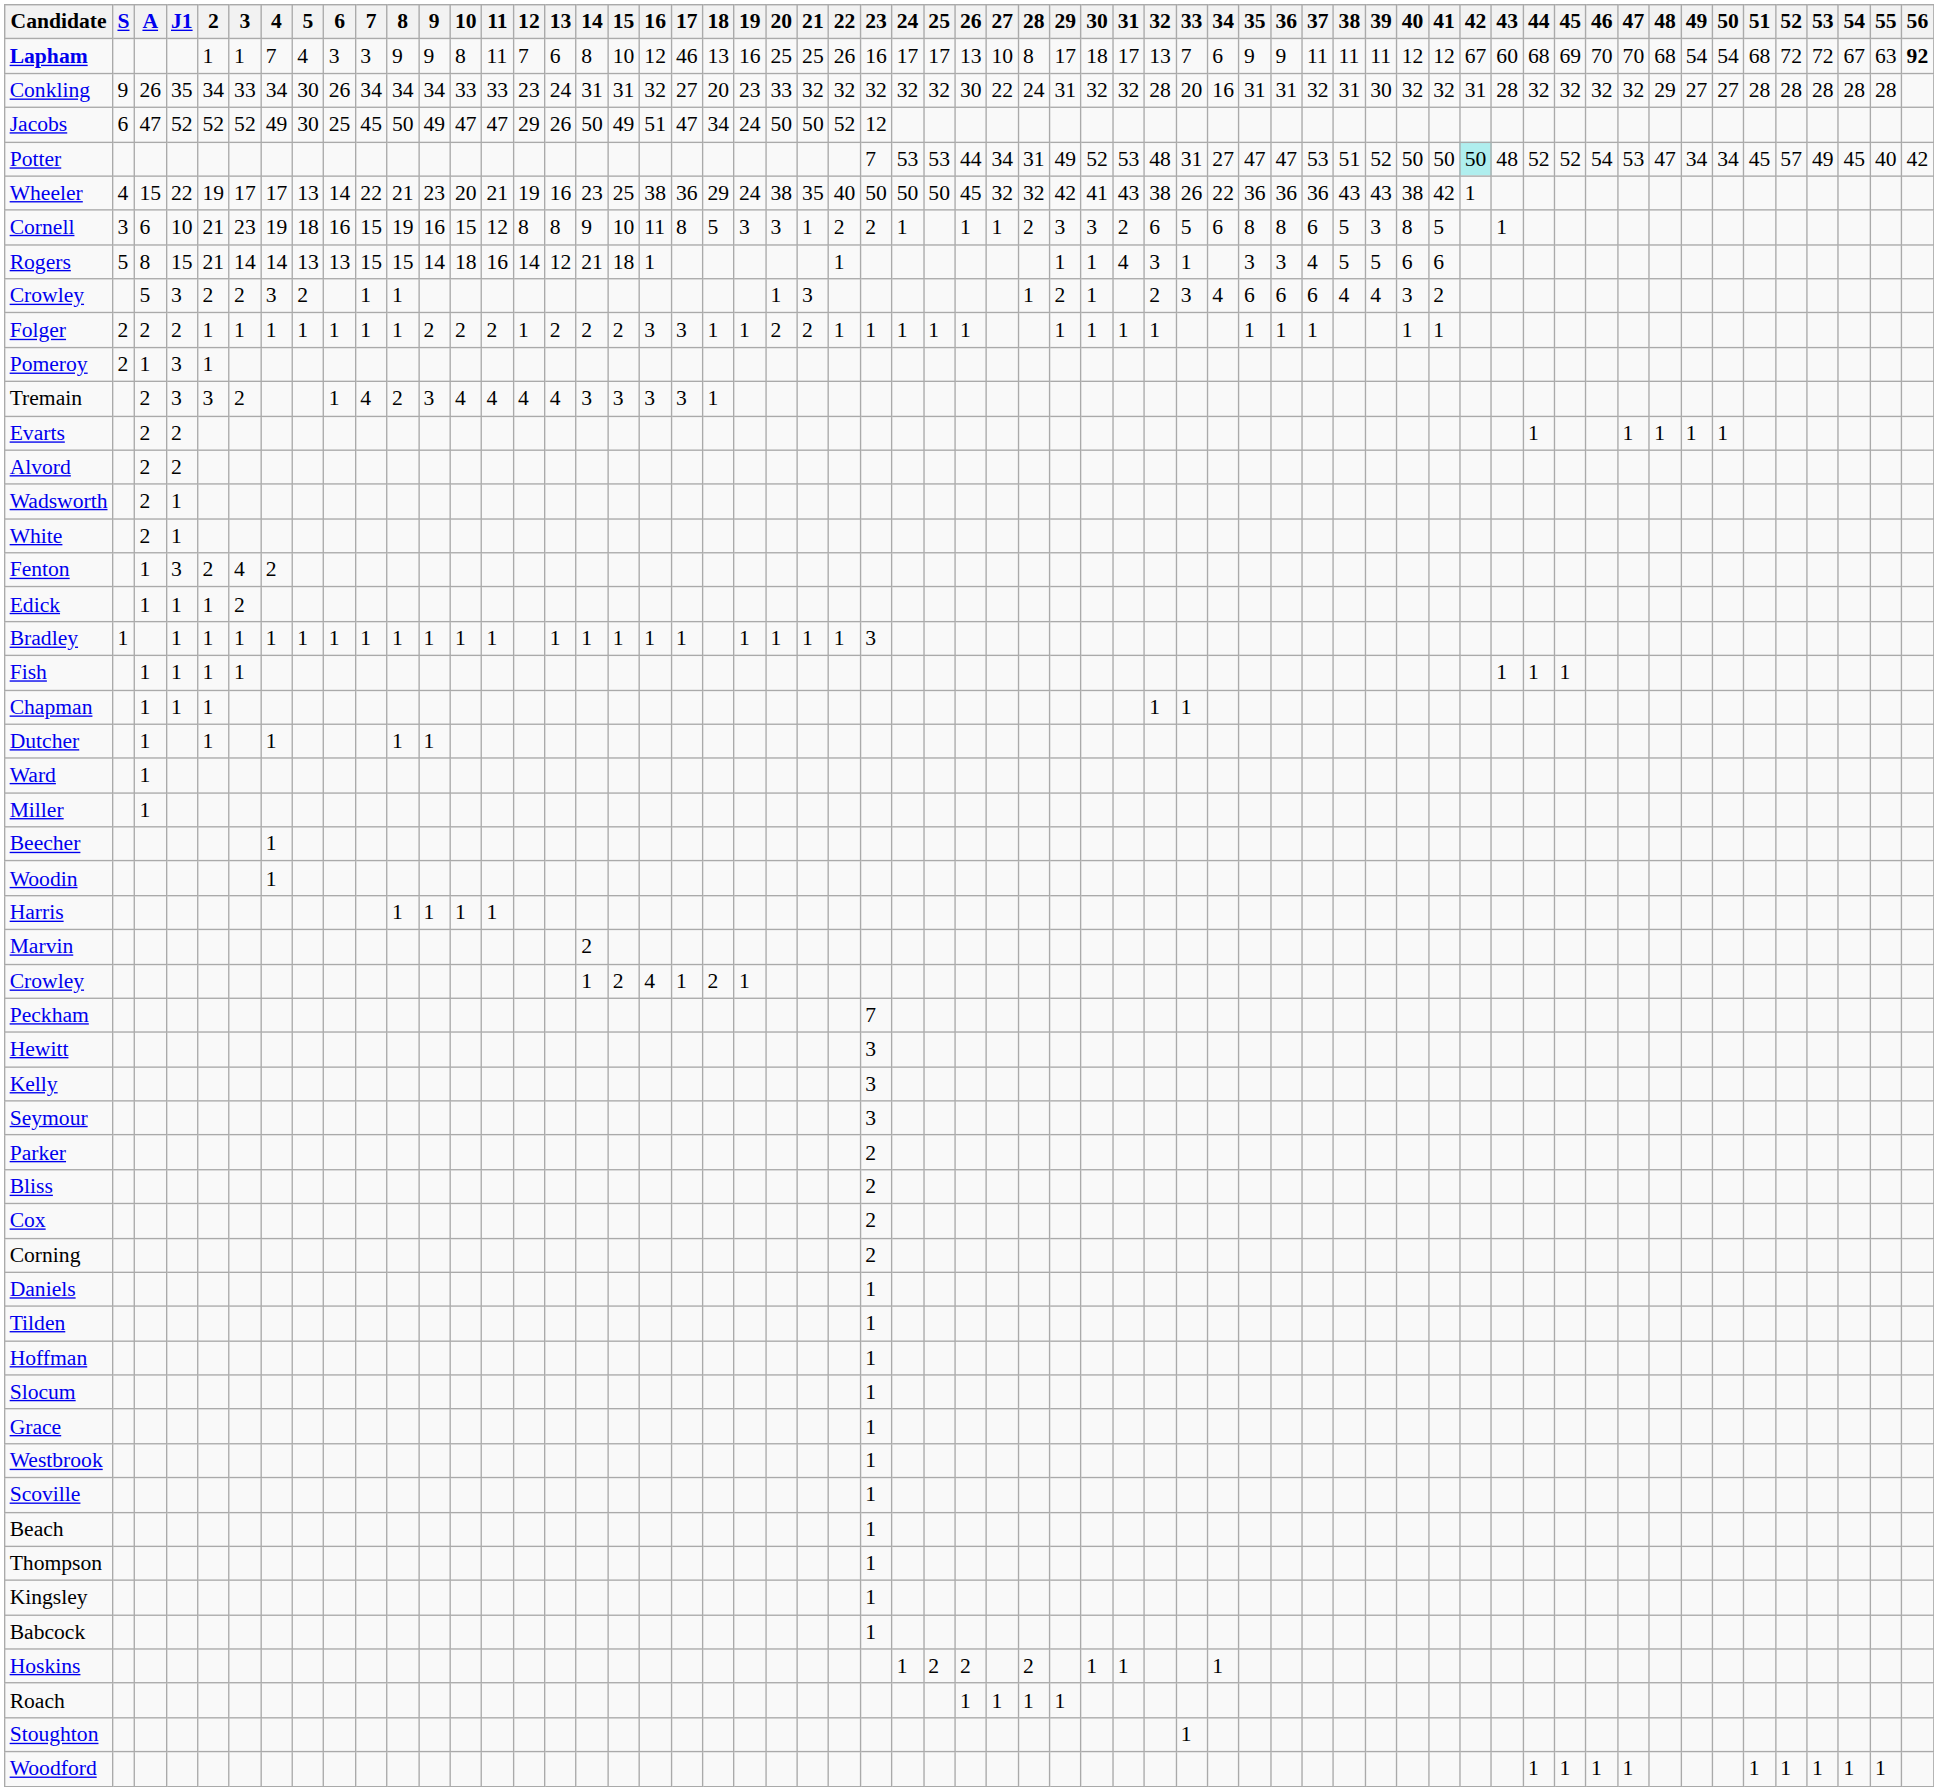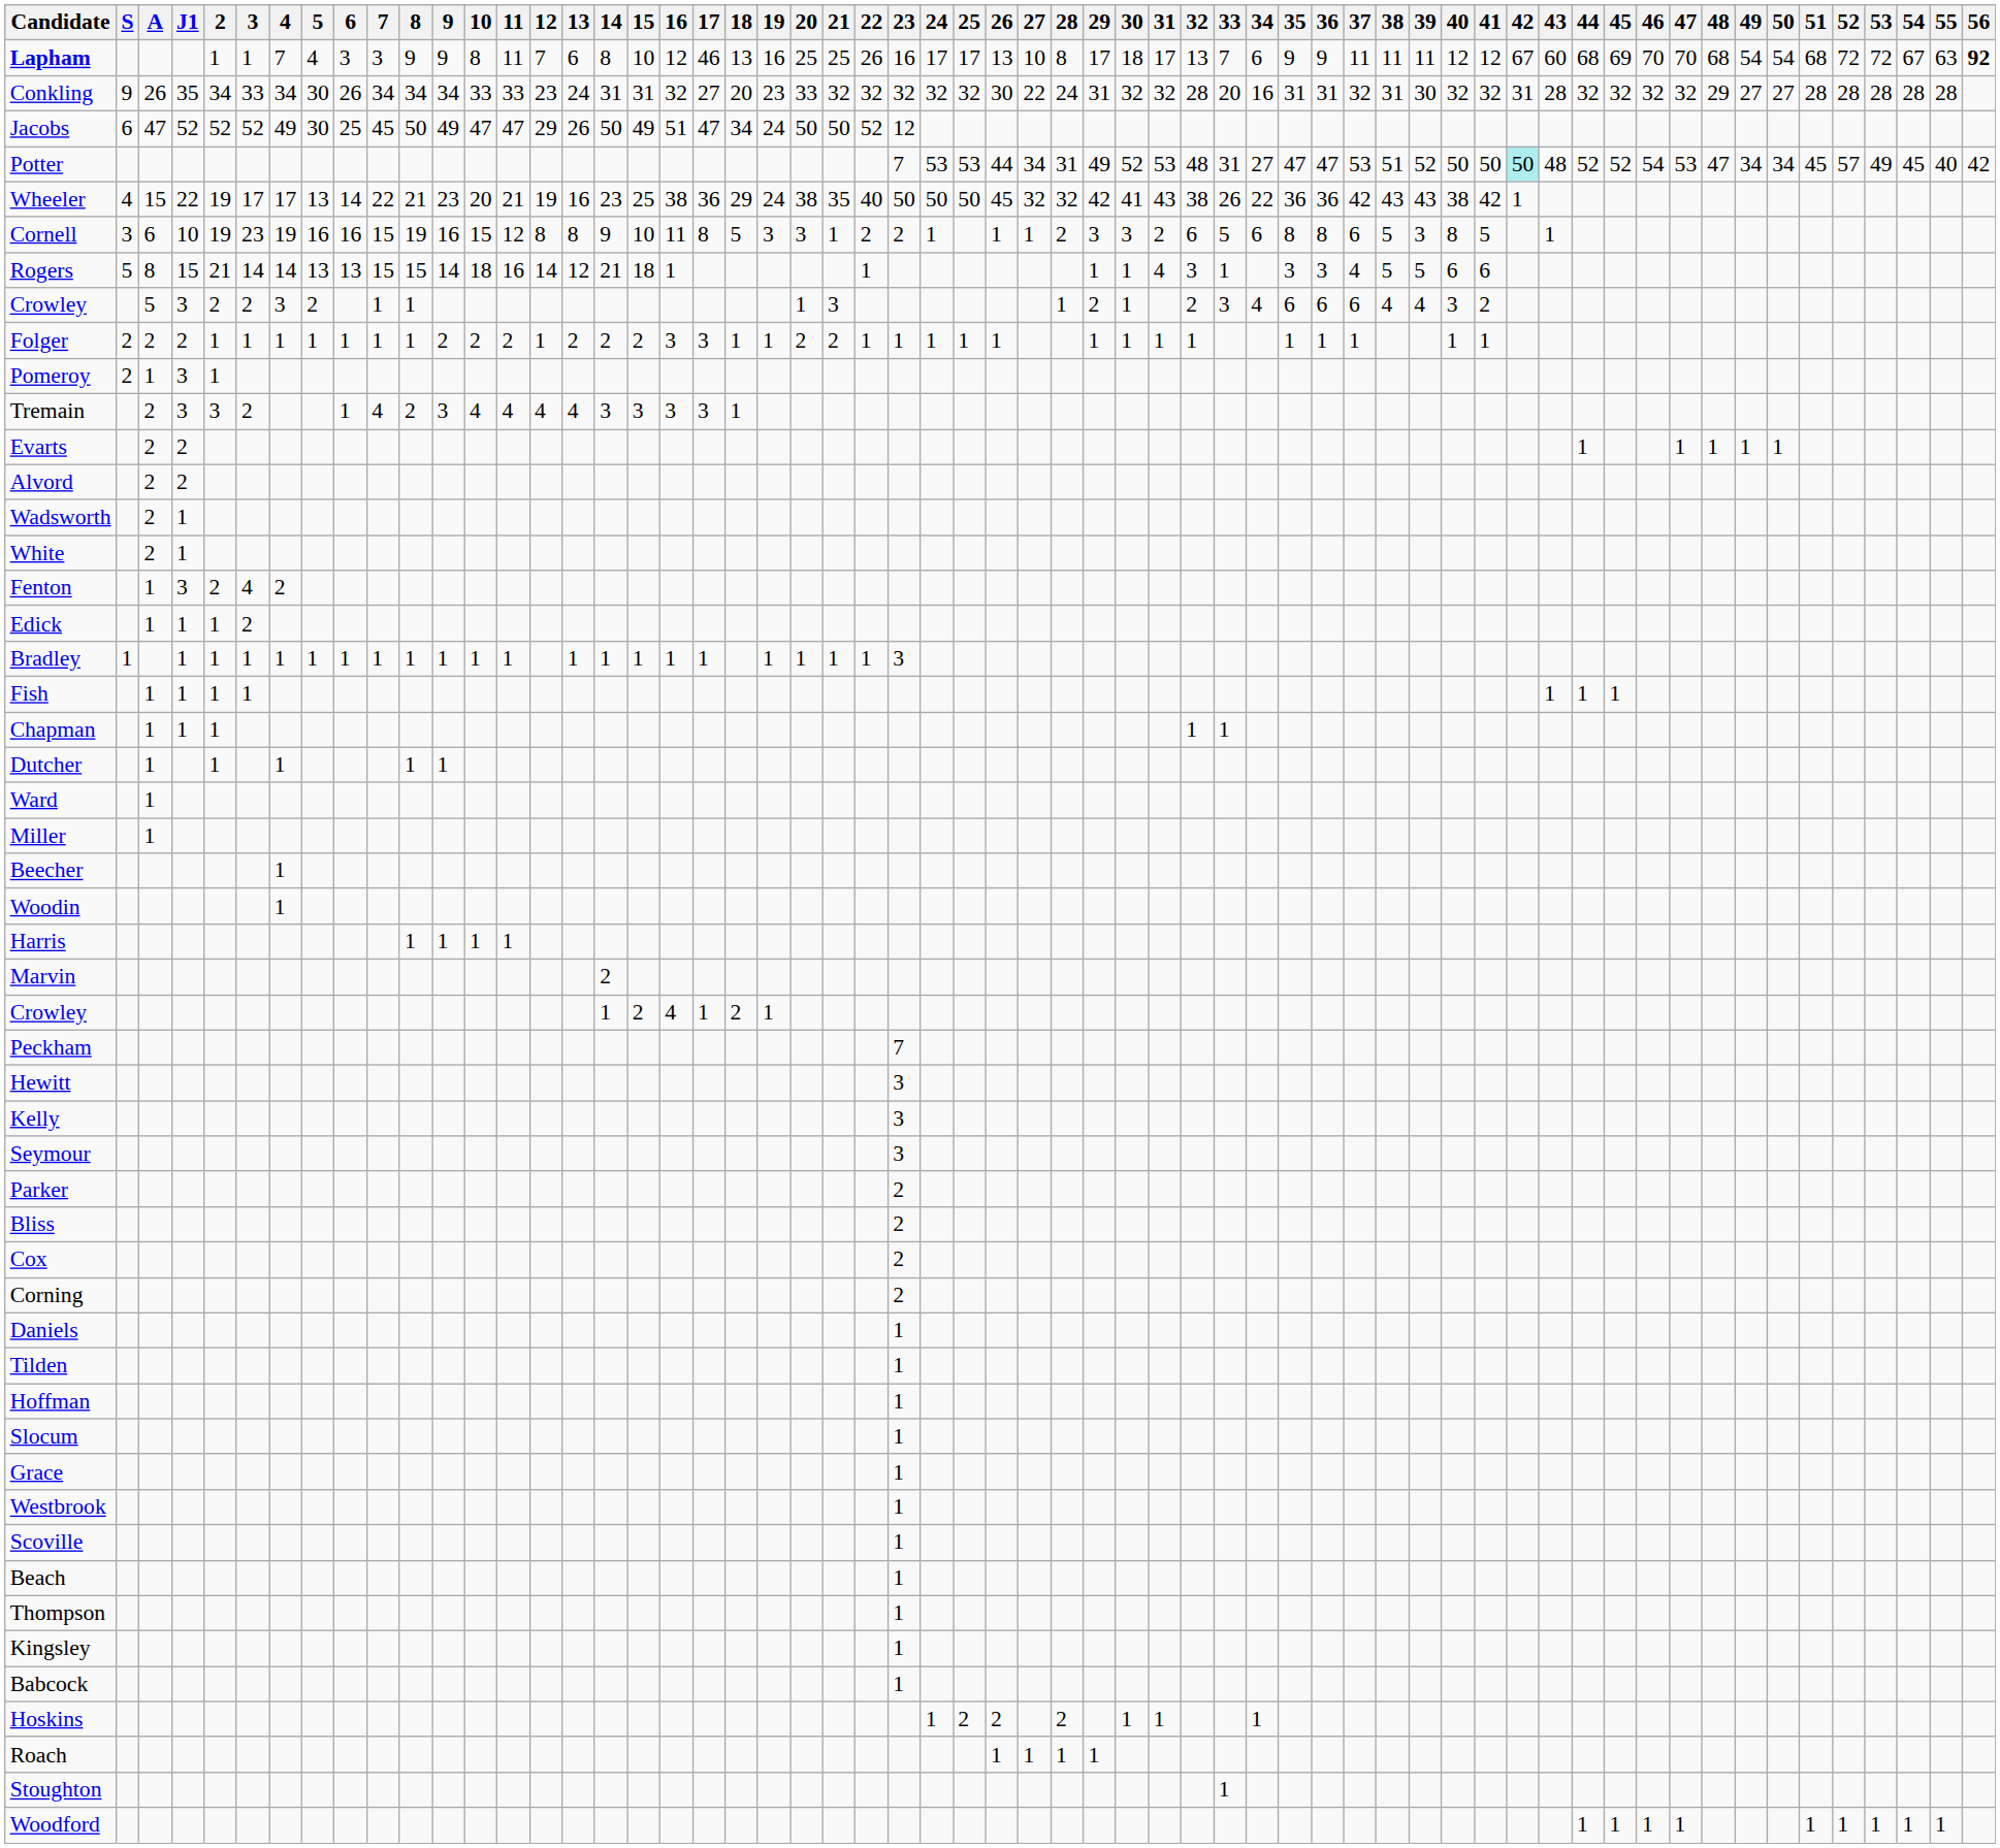Wheeler | 37: 36 -> 42
Cornell | 2: 21 -> 19
Cornell | 5: 18 -> 16
